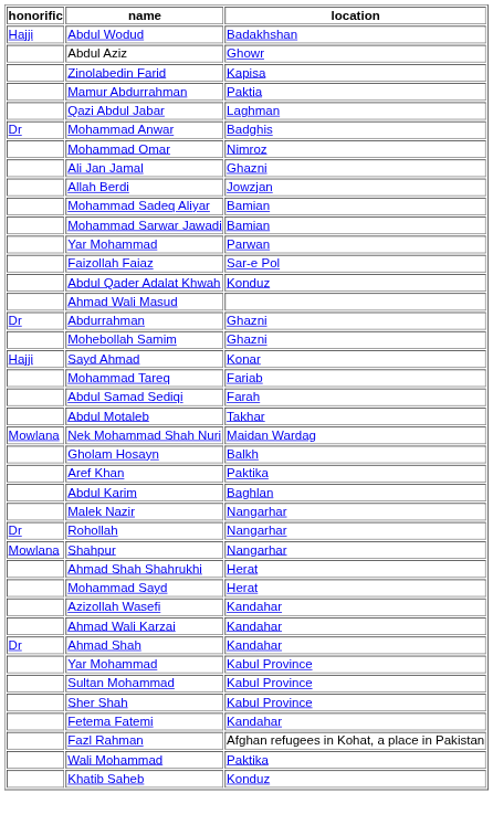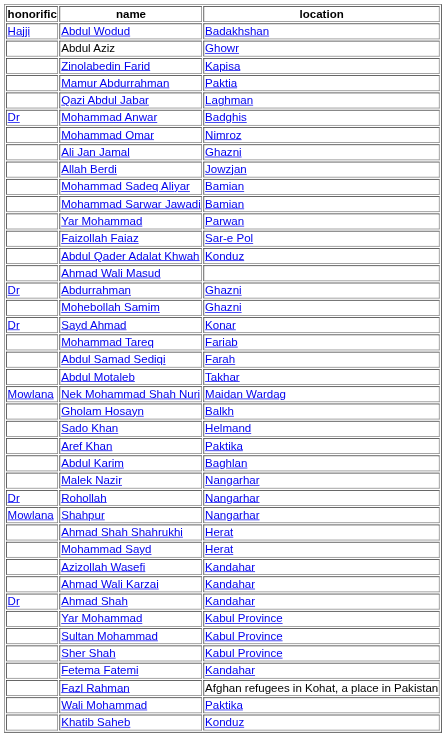Sayd Ahmad | honorific: Hajji -> Dr
+ row: Sado Khan | Helmand
